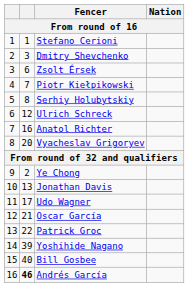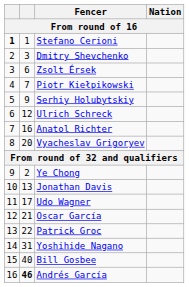Stefano Cerioni | column 1: normal -> bold
Serhiy Holubytskiy | column 2: 8 -> 9
Yoshihide Nagano | column 2: 39 -> 31
